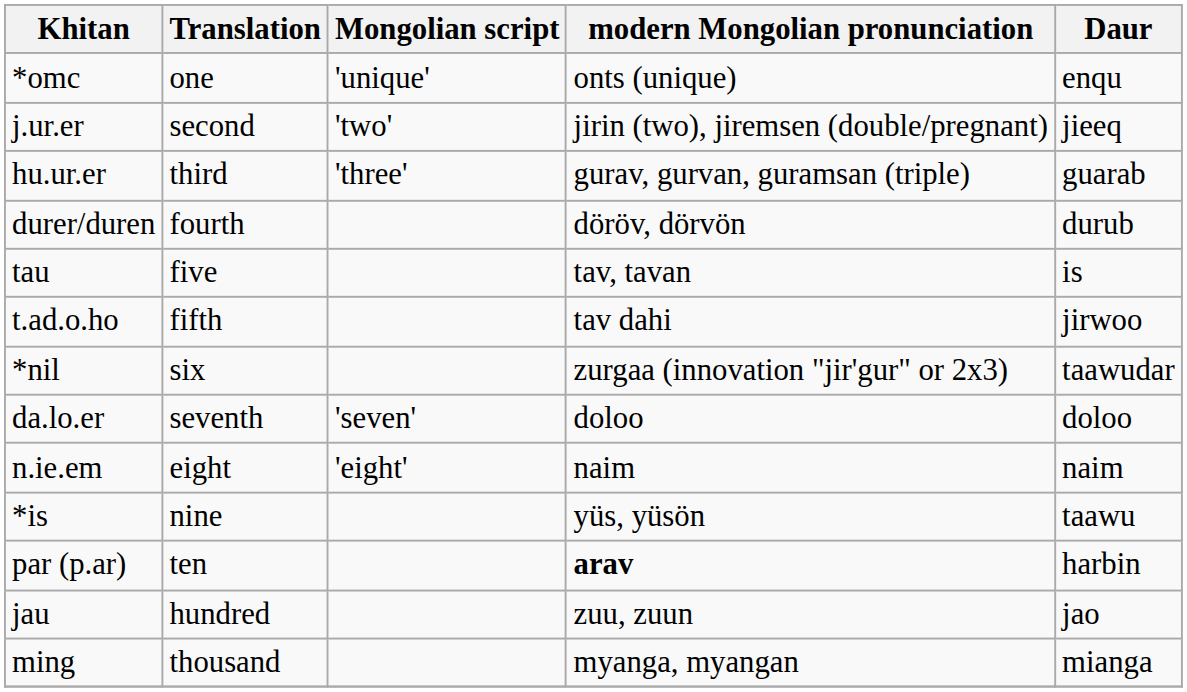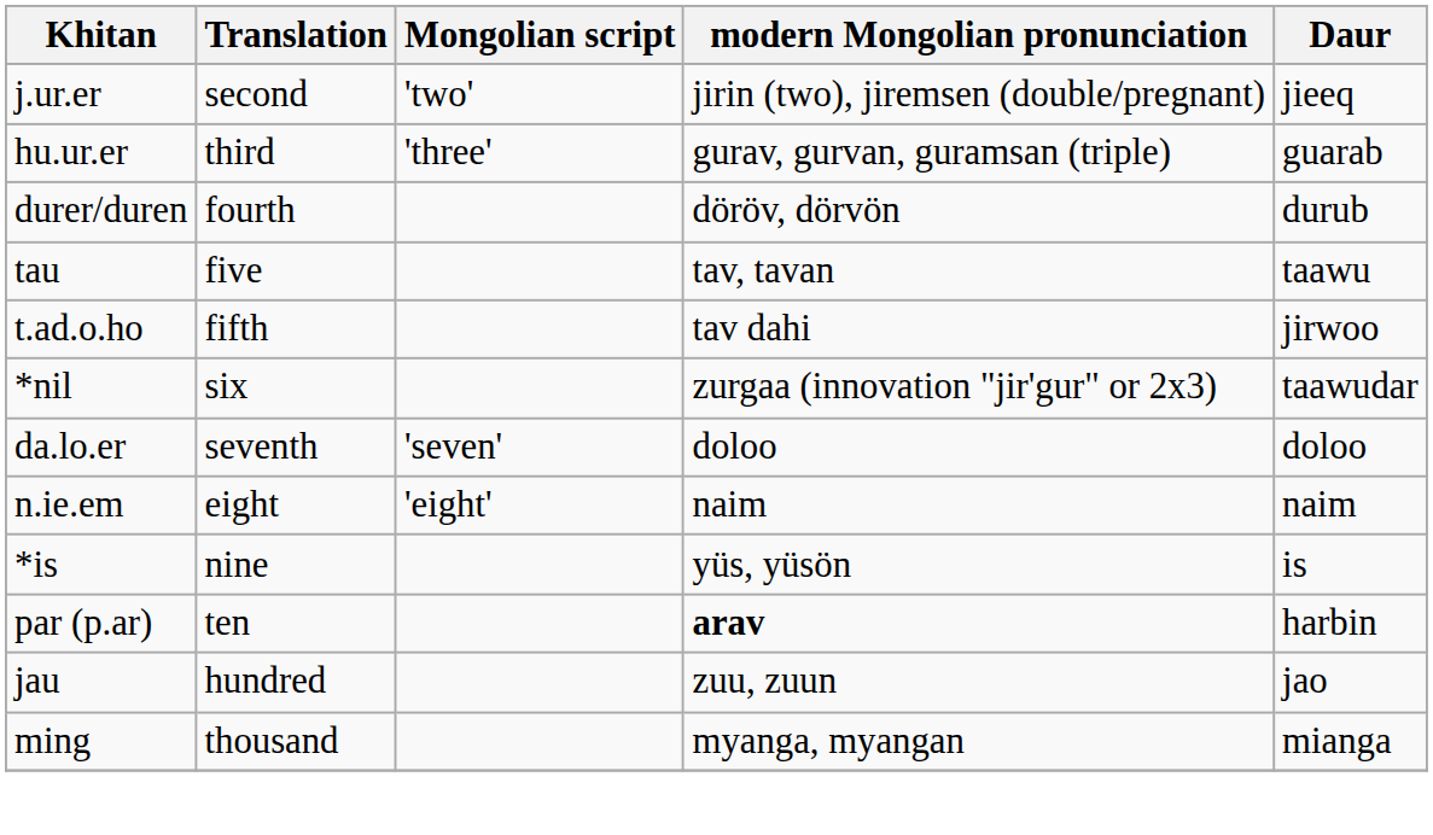- row: *omc | one | 'unique' | onts (unique) | enqu
tau | Daur: is -> taawu
*is | Daur: taawu -> is
